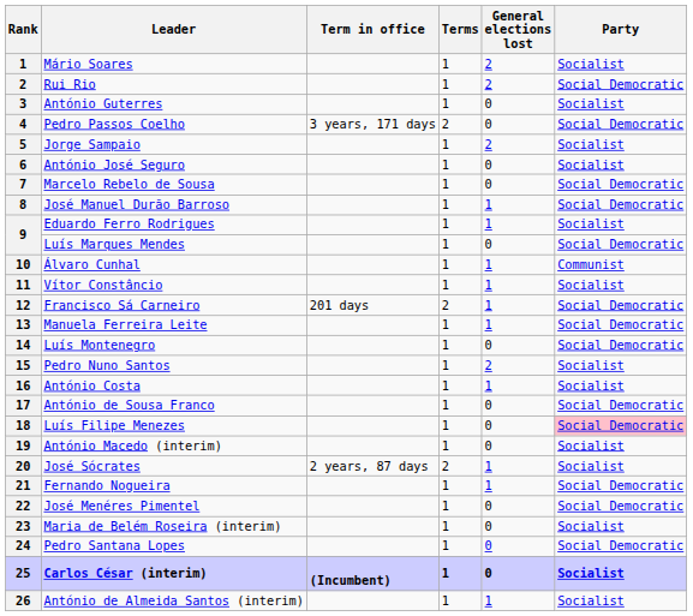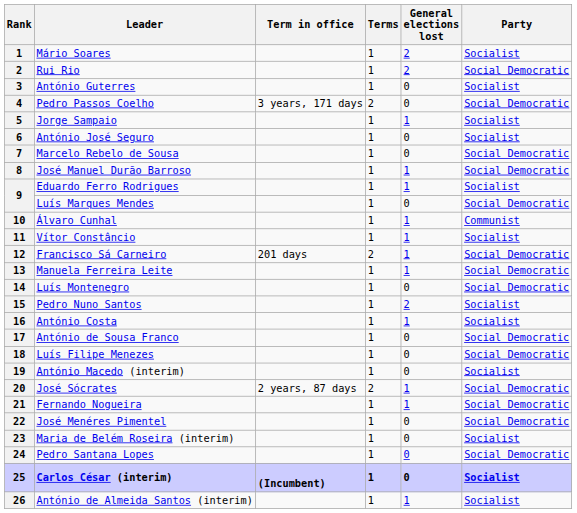Jorge Sampaio | General elections lost: 2 -> 1
Luís Filipe Menezes | Party: pink background -> no background
José Sócrates | Party: Socialist -> Social Democratic
